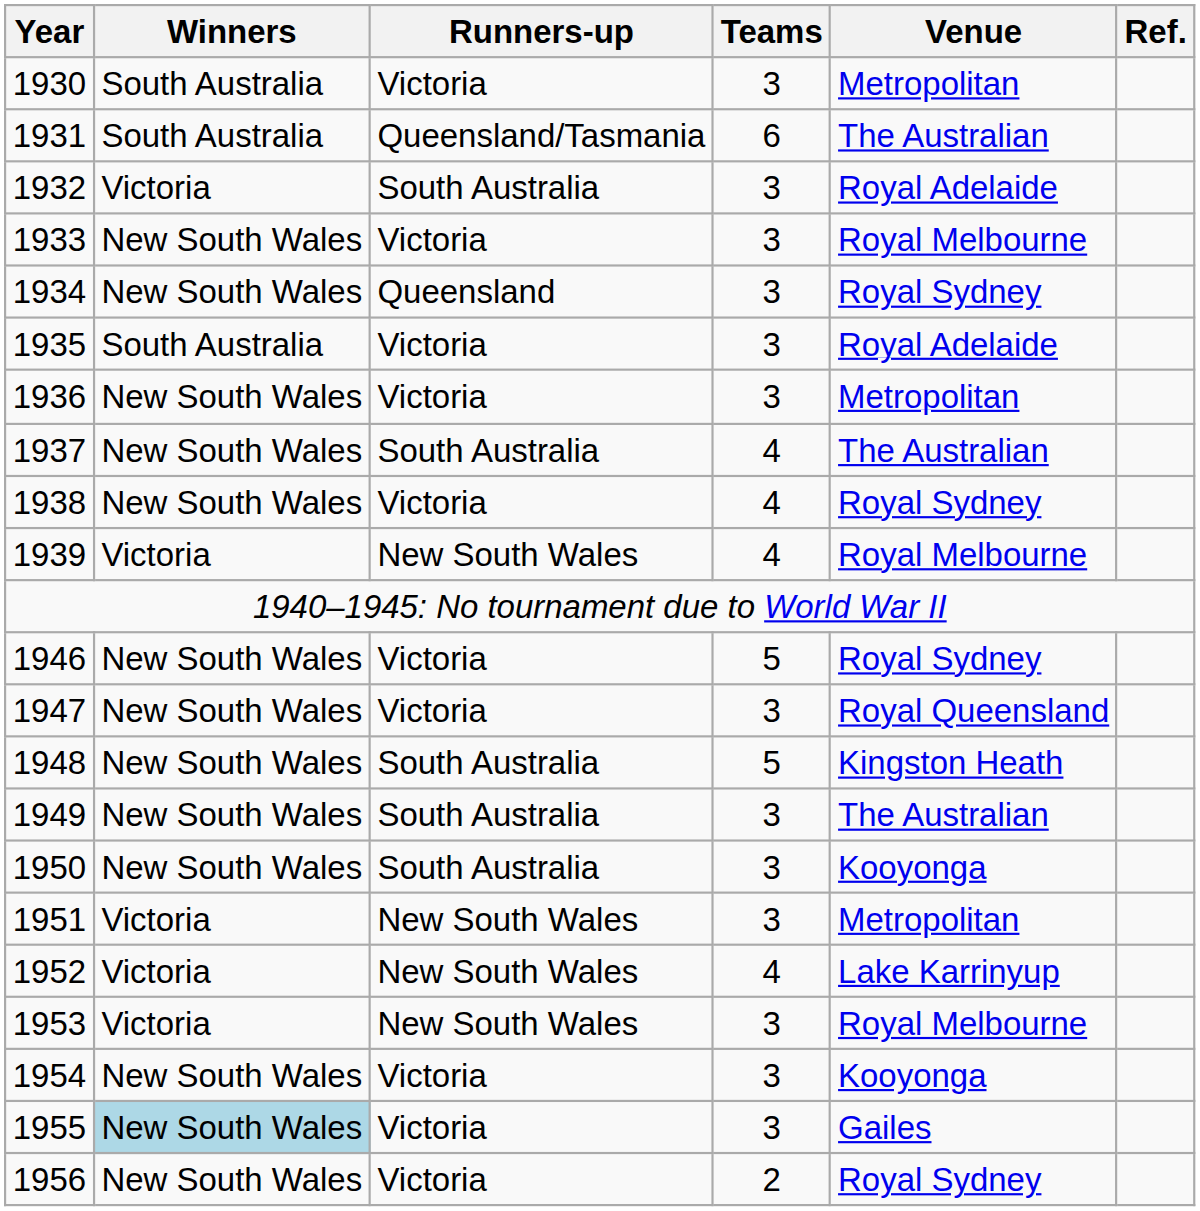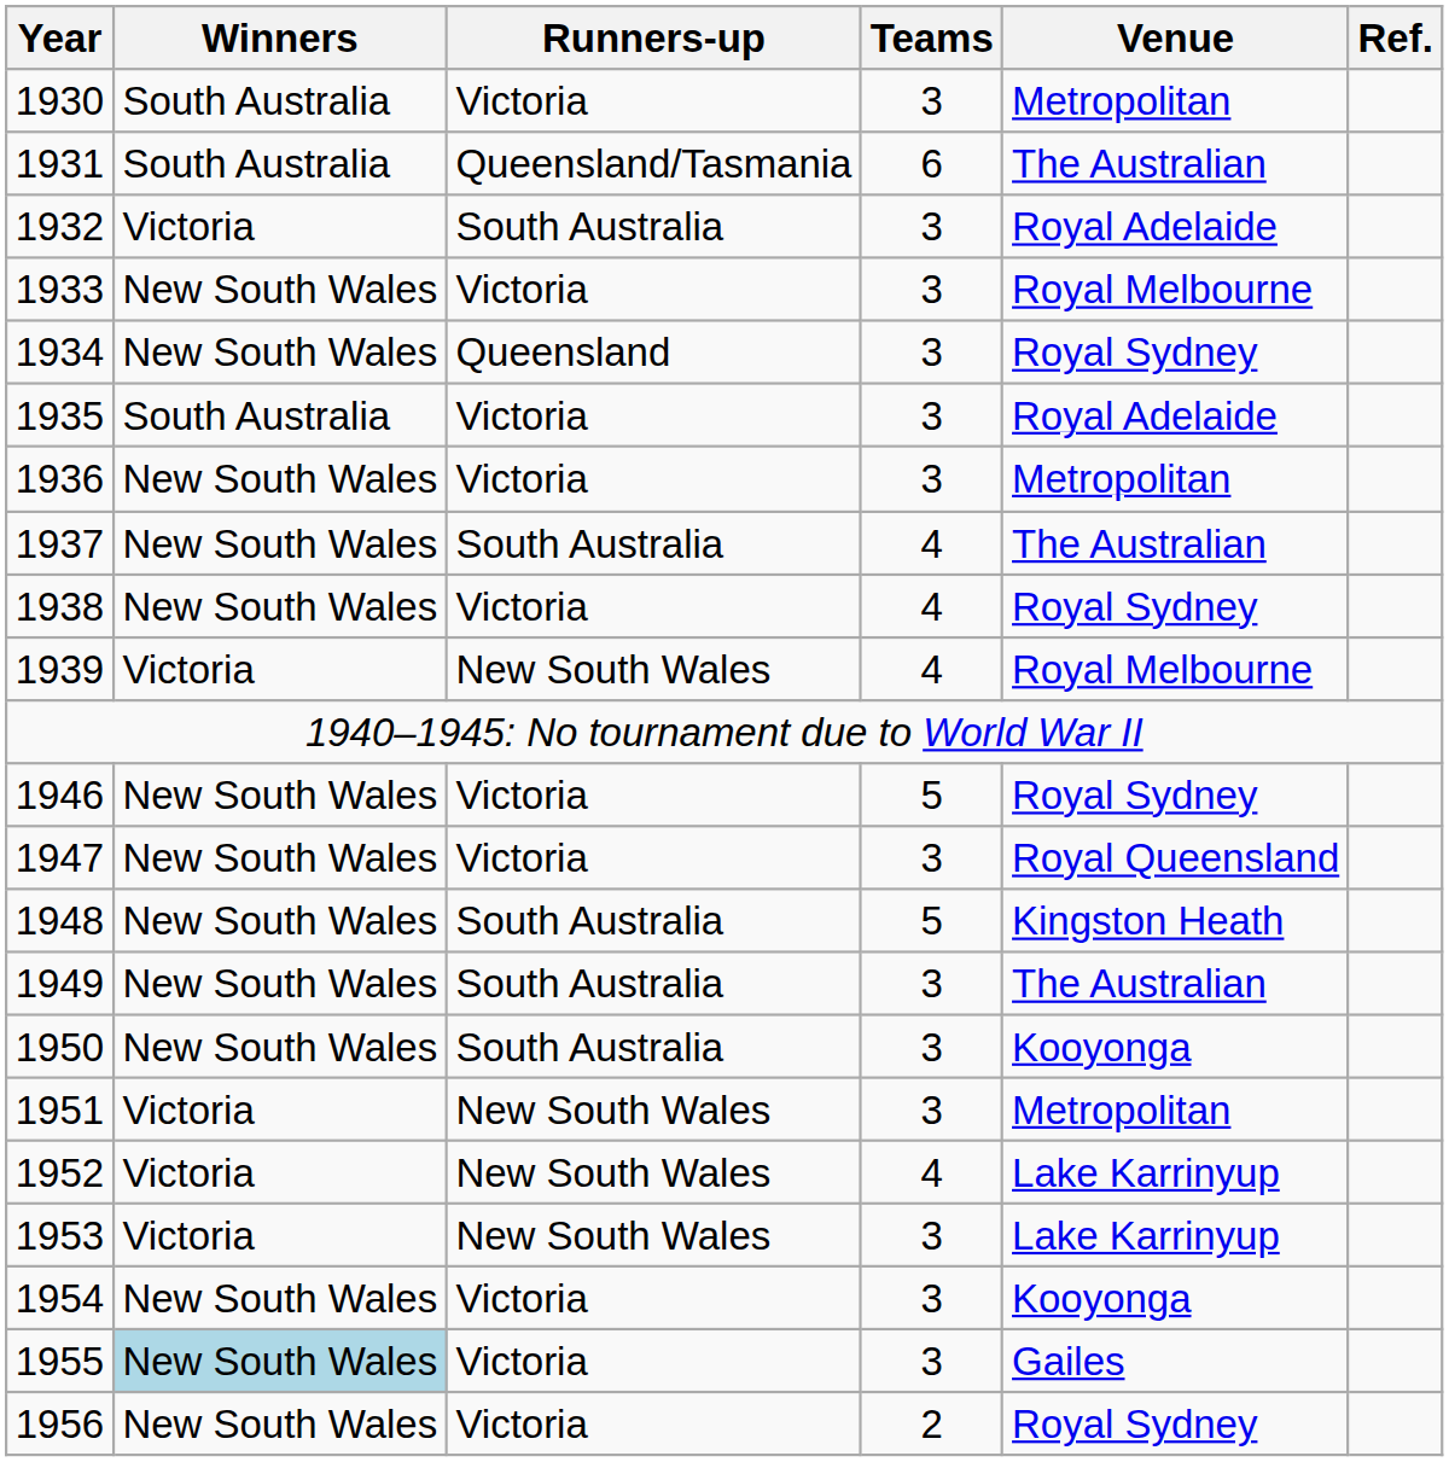1953 | Venue: Royal Melbourne -> Lake Karrinyup
